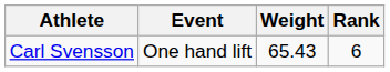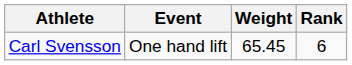Carl Svensson | Weight: 65.43 -> 65.45
